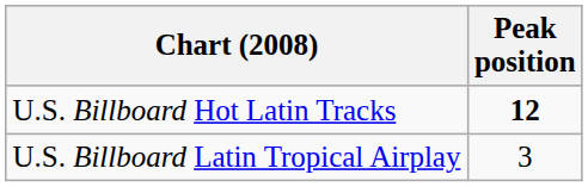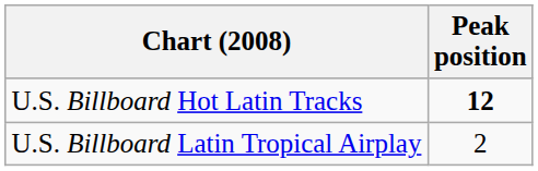U.S. Billboard Latin Tropical Airplay | Peak position: 3 -> 2
